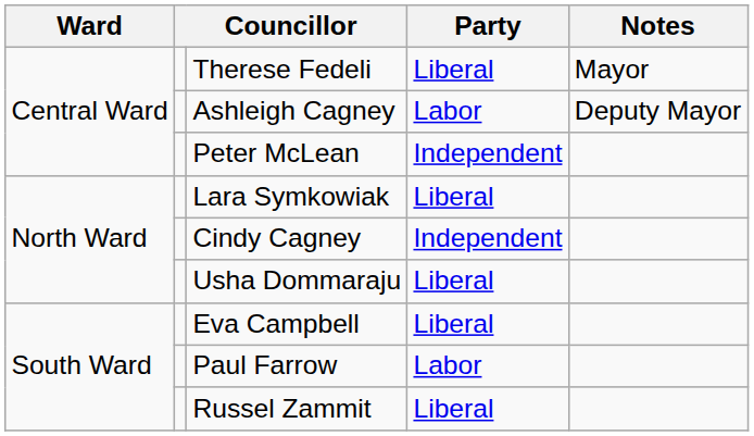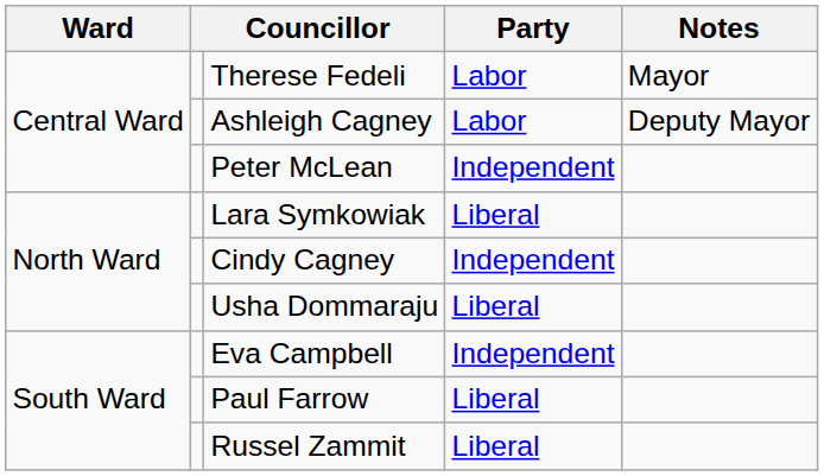Therese Fedeli | Party: Liberal -> Labor
Eva Campbell | Party: Liberal -> Independent
Paul Farrow | Party: Labor -> Liberal
